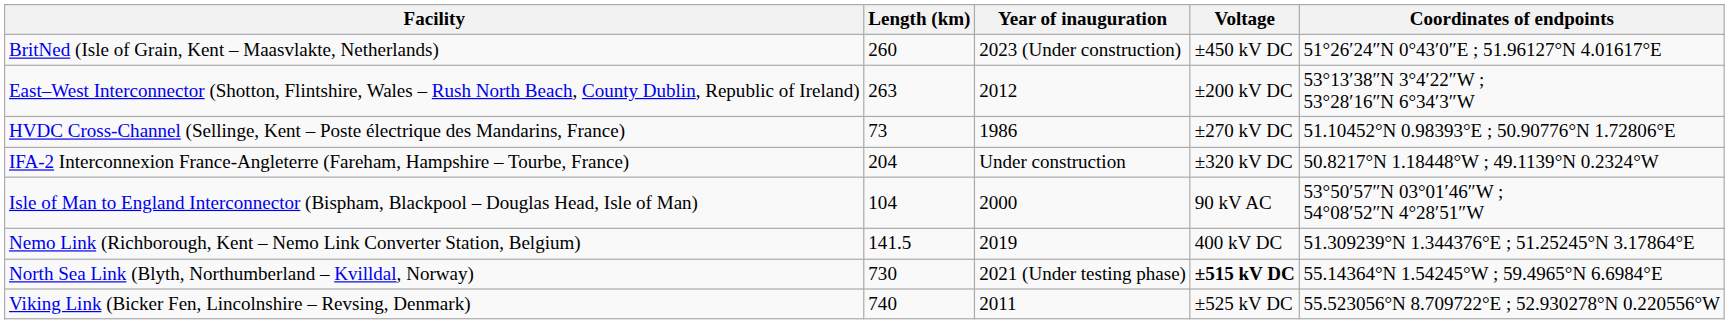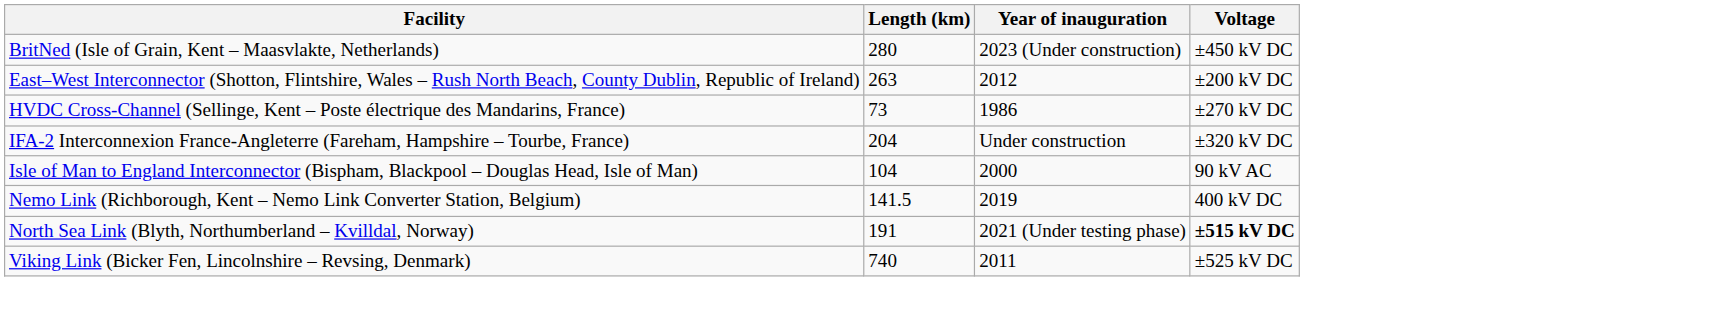- column: Coordinates of endpoints | 51°26′24″N 0°43′0″E ; 51.96127°N 4.01617°E | 53°13′38″N 3°4′22″W ; 53°28′16″N 6°34′3″W | 51.10452°N 0.98393°E ; 50.90776°N 1.72806°E | 50.8217°N 1.18448°W ; 49.1139°N 0.2324°W | 53°50′57″N 03°01′46″W ; 54°08′52″N 4°28′51″W | 51.309239°N 1.344376°E ; 51.25245°N 3.17864°E | 55.14364°N 1.54245°W ; 59.4965°N 6.6984°E | 55.523056°N 8.709722°E ; 52.930278°N 0.220556°W
BritNed (Isle of Grain, Kent – Maasvlakte, Netherlands) | Length (km): 260 -> 280
North Sea Link (Blyth, Northumberland – Kvilldal, Norway) | Length (km): 730 -> 191
